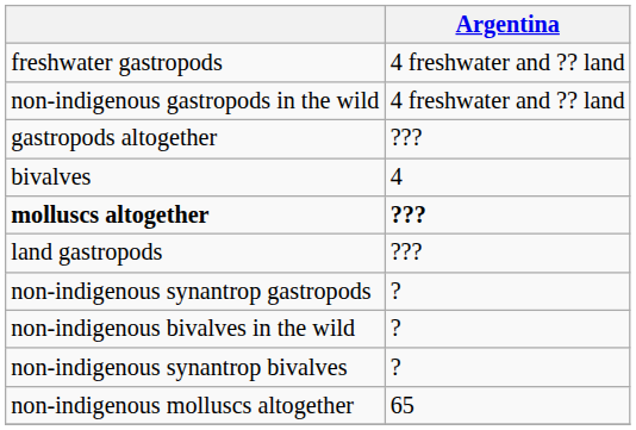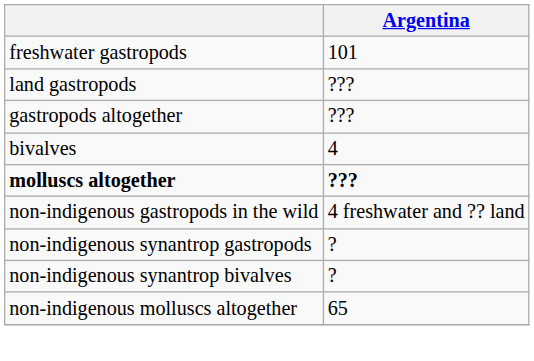freshwater gastropods | Argentina: 4 freshwater and ?? land -> 101
rows swapped: land gastropods <-> non-indigenous gastropods in the wild
- row: non-indigenous bivalves in the wild | ?
